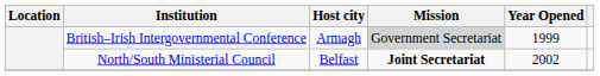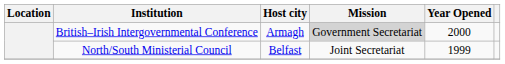British–Irish Intergovernmental Conference | Year Opened: 1999 -> 2000
North/South Ministerial Council | Mission: bold -> normal
North/South Ministerial Council | Year Opened: 2002 -> 1999
